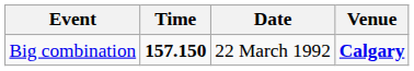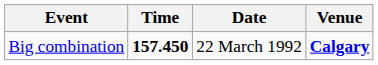Big combination | Time: 157.150 -> 157.450
